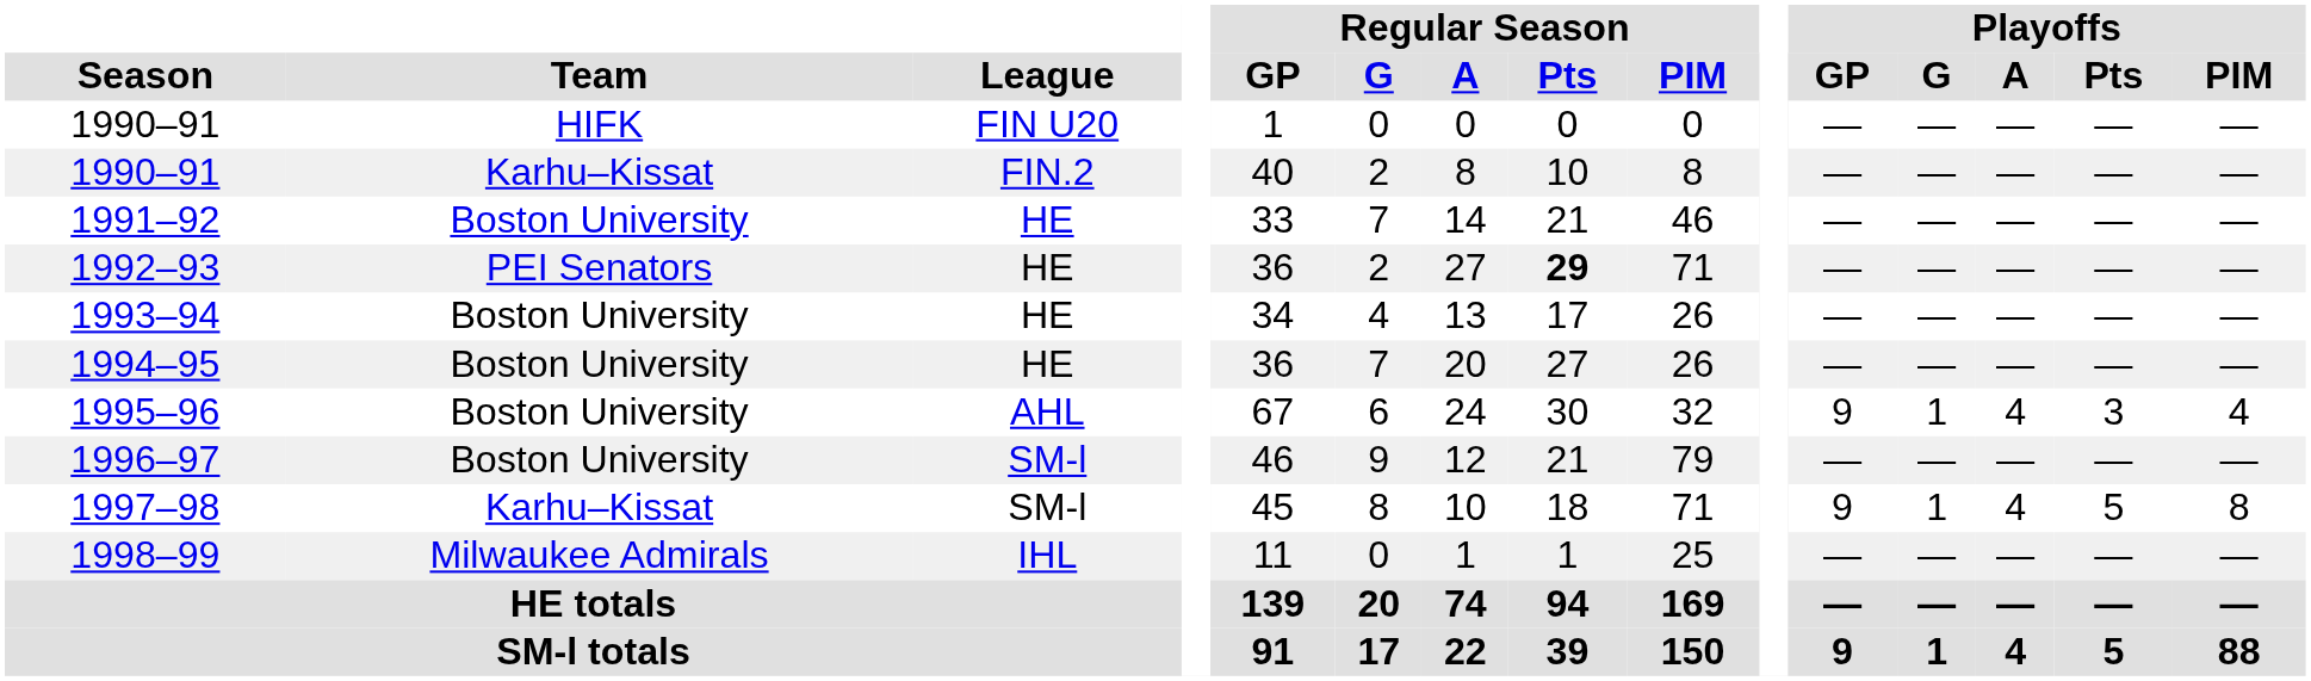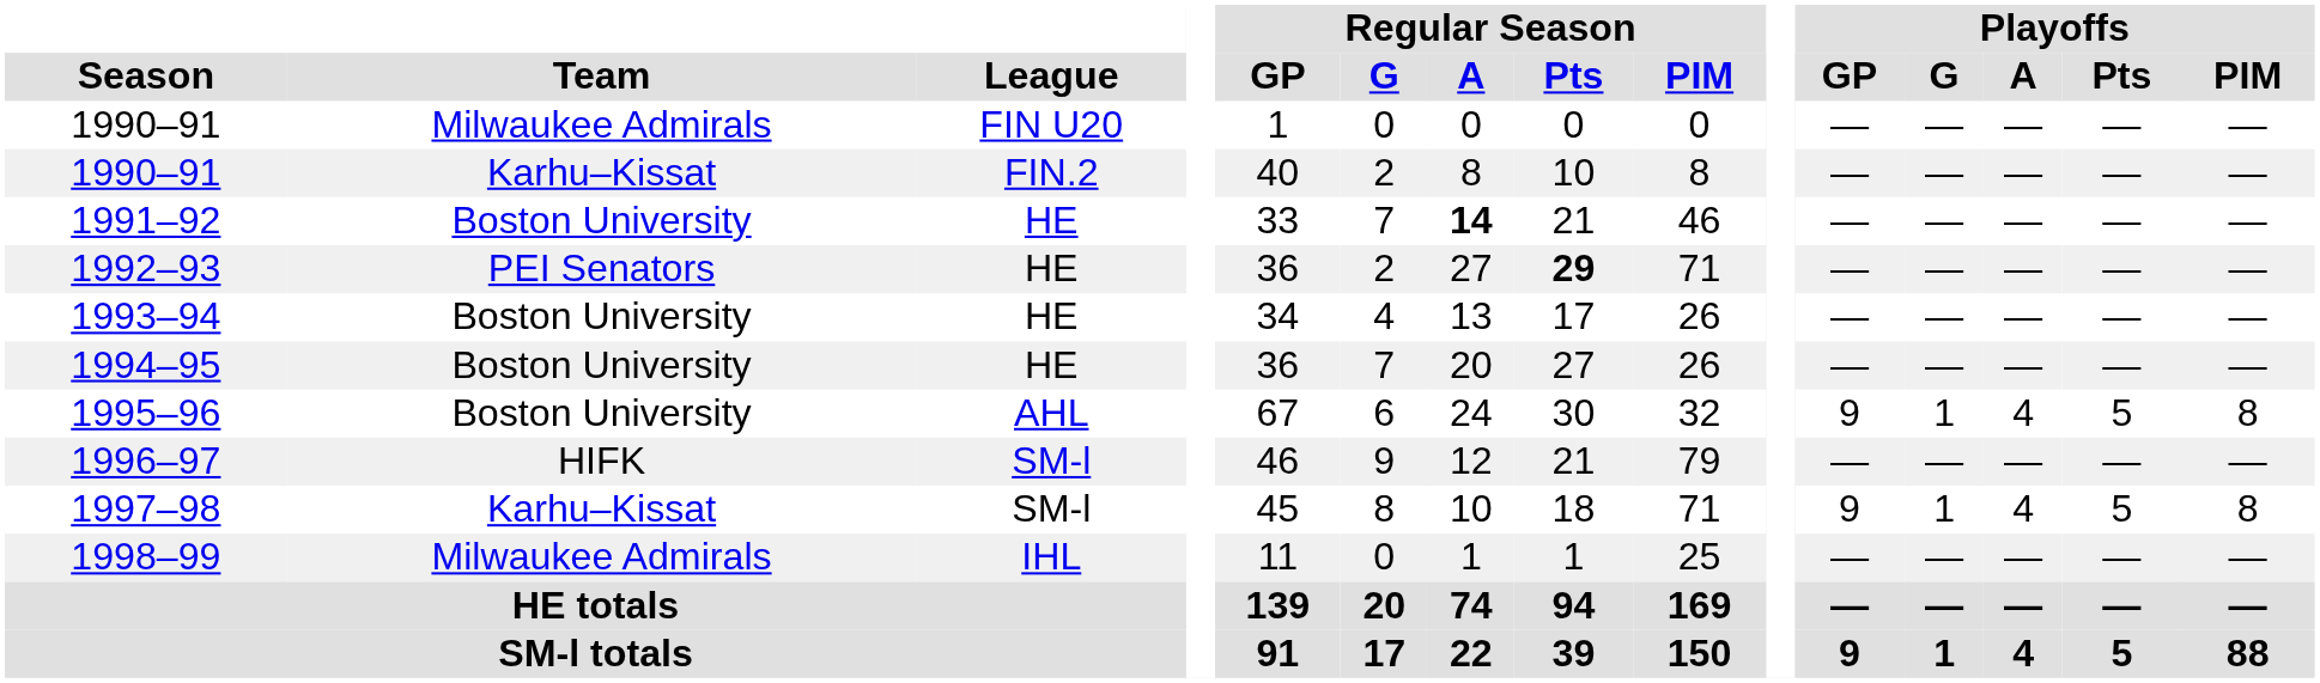1990–91 / FIN U20 | Team: HIFK -> Milwaukee Admirals
1991–92 | Regular Season / A: normal -> bold
1995–96 | Playoffs / Pts: 3 -> 5
1995–96 | Playoffs / PIM: 4 -> 8
1996–97 | Team: Boston University -> HIFK
